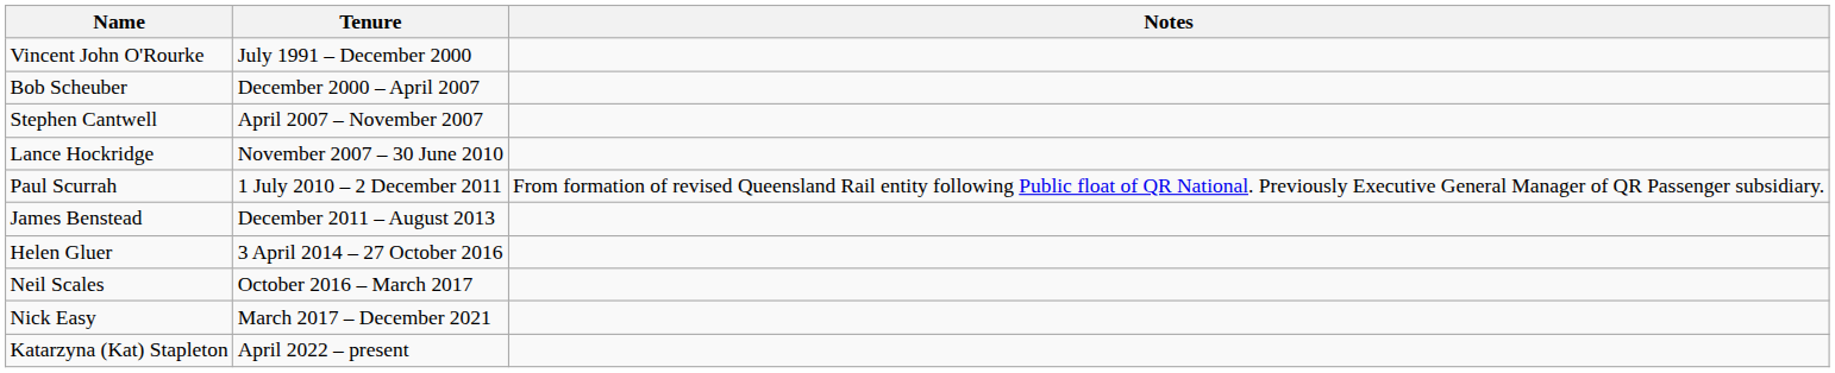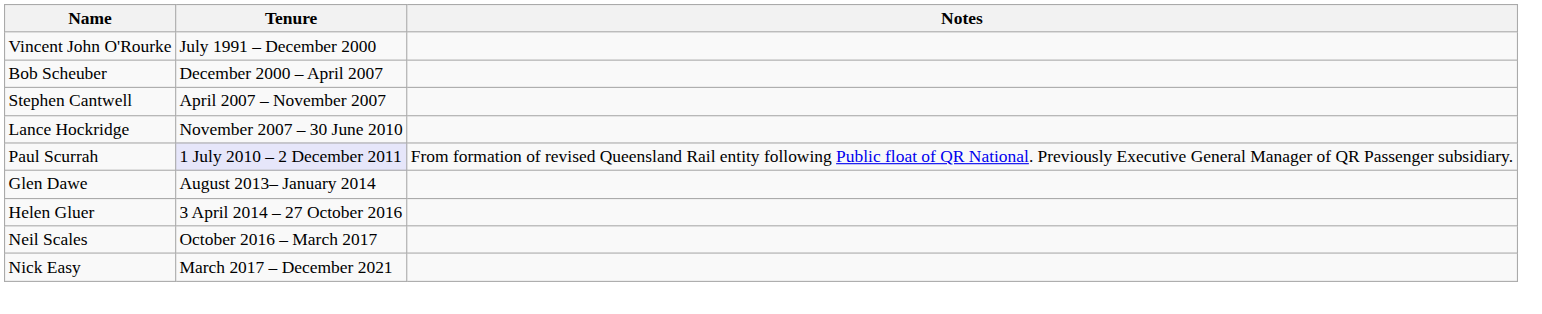Paul Scurrah | Tenure: no background -> lavender background
- row: James Benstead | December 2011 – August 2013
+ row: Glen Dawe | August 2013– January 2014
- row: Katarzyna (Kat) Stapleton | April 2022 – present
